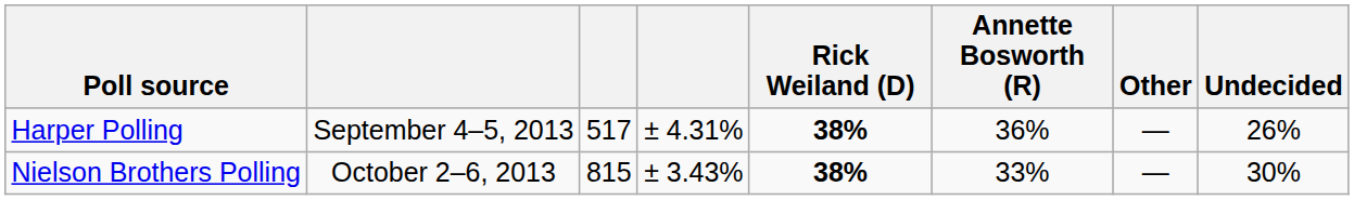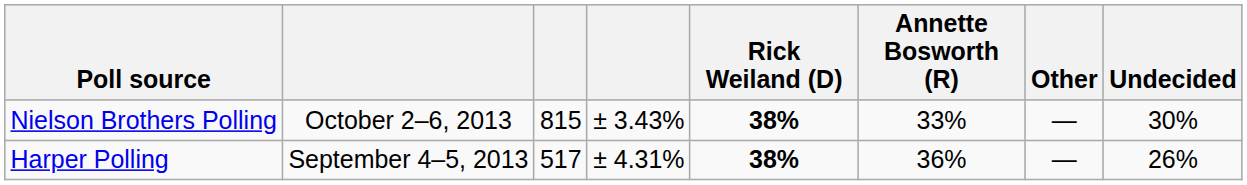rows swapped: Harper Polling <-> Nielson Brothers Polling
